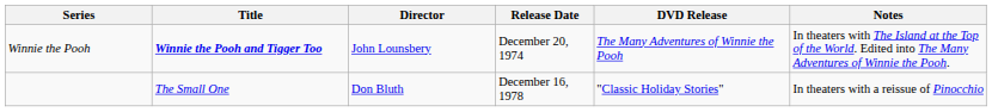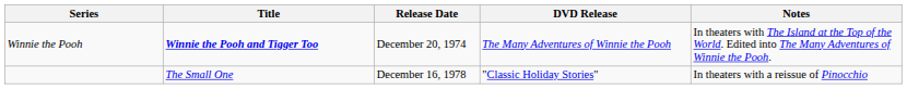- column: Director | John Lounsbery | Don Bluth
